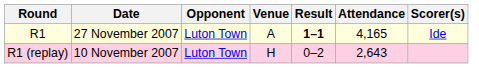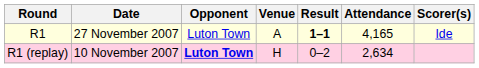R1 (replay) | Opponent: normal -> bold
R1 (replay) | Attendance: 2,643 -> 2,634
